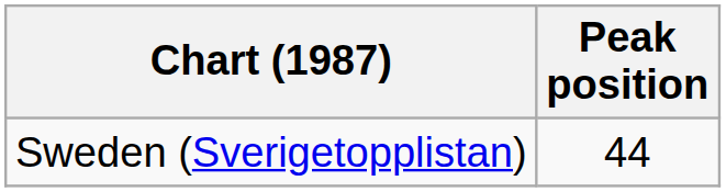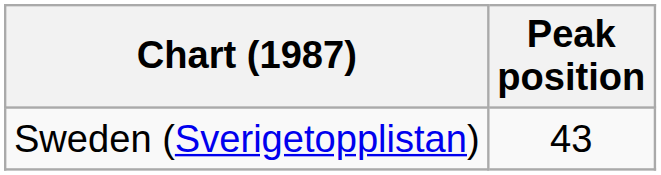Sweden (Sverigetopplistan) | Peak position: 44 -> 43
